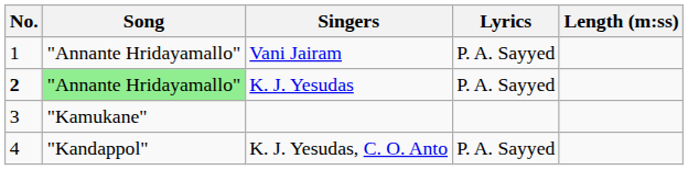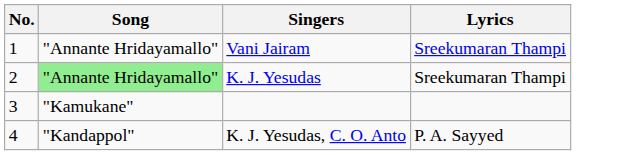- column: Length (m:ss)
Vani Jairam | Lyrics: P. A. Sayyed -> Sreekumaran Thampi
K. J. Yesudas | No.: bold -> normal
K. J. Yesudas | Lyrics: P. A. Sayyed -> Sreekumaran Thampi
